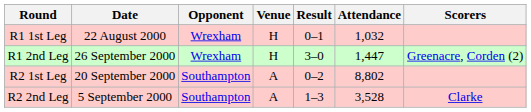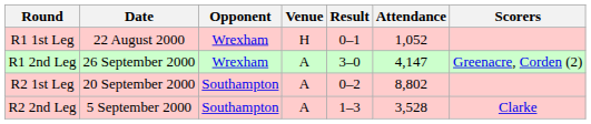R1 1st Leg | Attendance: 1,032 -> 1,052
R1 2nd Leg | Venue: H -> A
R1 2nd Leg | Attendance: 1,447 -> 4,147
